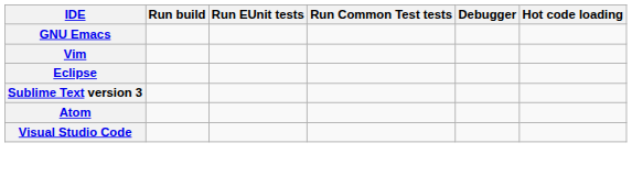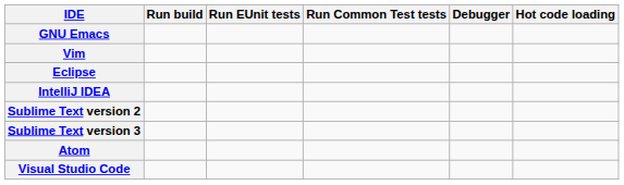+ row: IntelliJ IDEA
+ row: Sublime Text version 2
